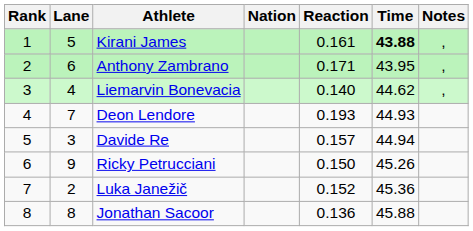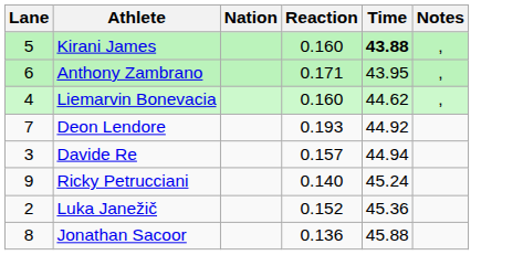- column: Rank | 1 | 2 | 3 | 4 | 5 | 6 | 7 | 8
Kirani James | Reaction: 0.161 -> 0.160
Liemarvin Bonevacia | Reaction: 0.140 -> 0.160
Deon Lendore | Time: 44.93 -> 44.92
Ricky Petrucciani | Reaction: 0.150 -> 0.140
Ricky Petrucciani | Time: 45.26 -> 45.24
